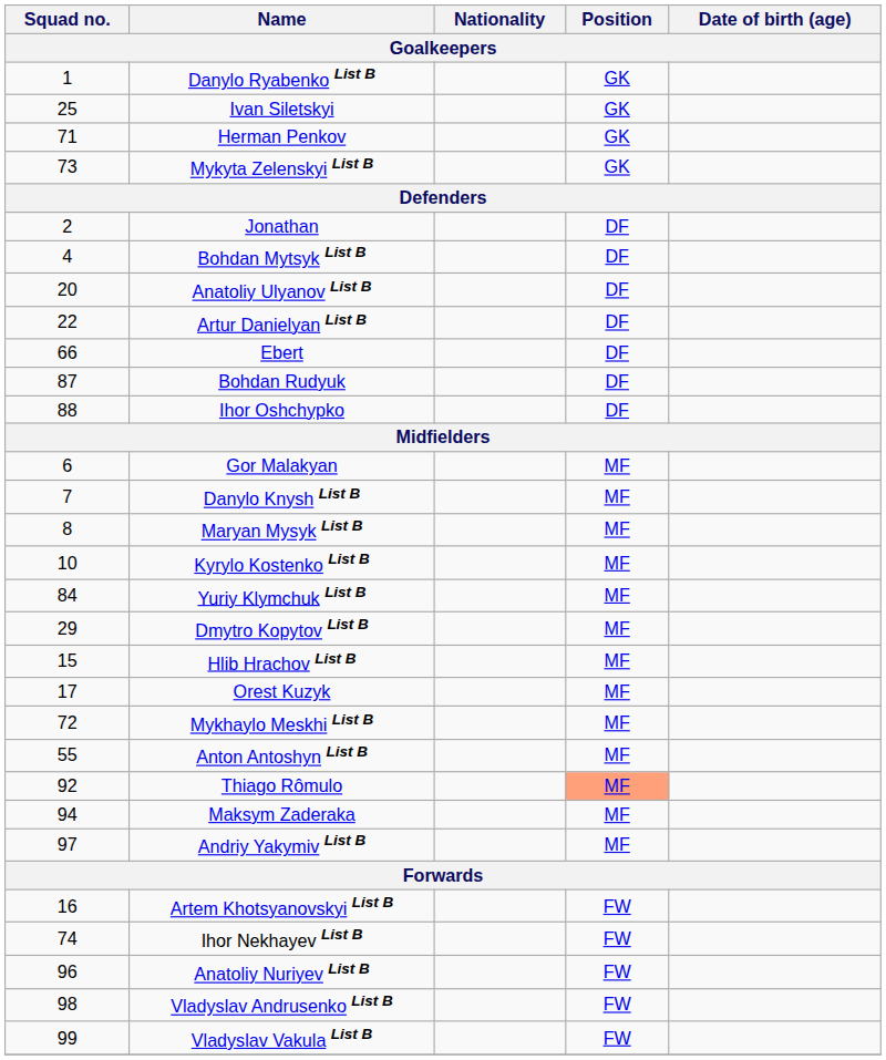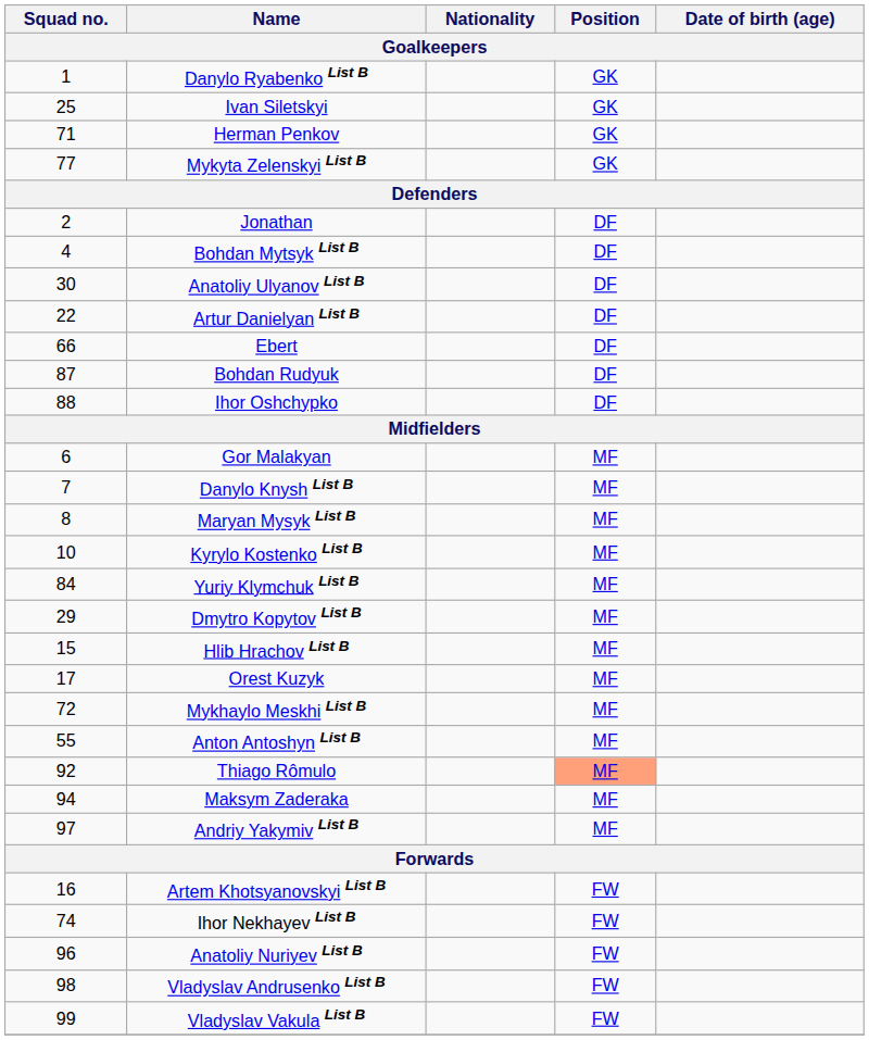Mykyta Zelenskyi List B | Squad no. / Goalkeepers: 73 -> 77
Anatoliy Ulyanov List B | Squad no. / Goalkeepers: 20 -> 30
